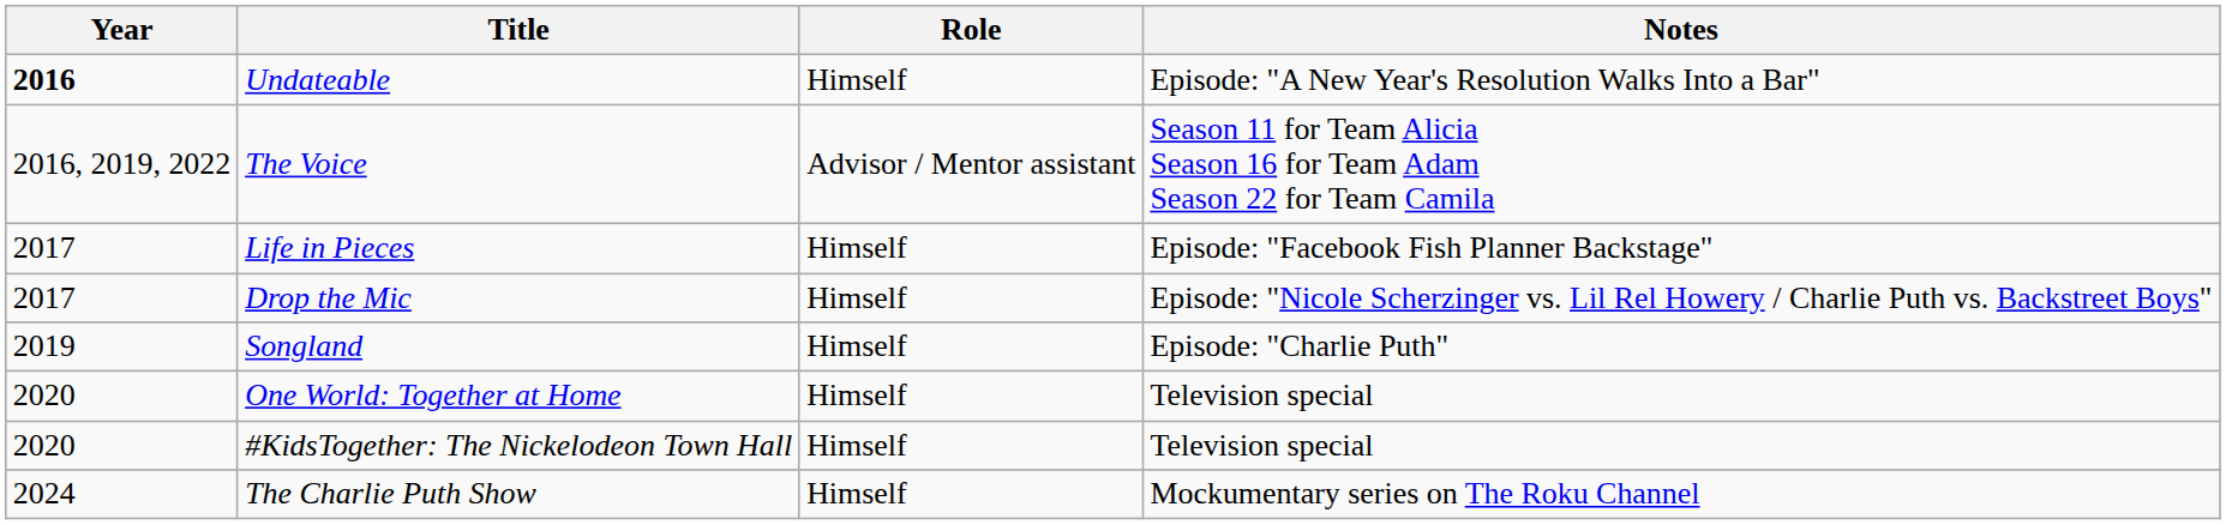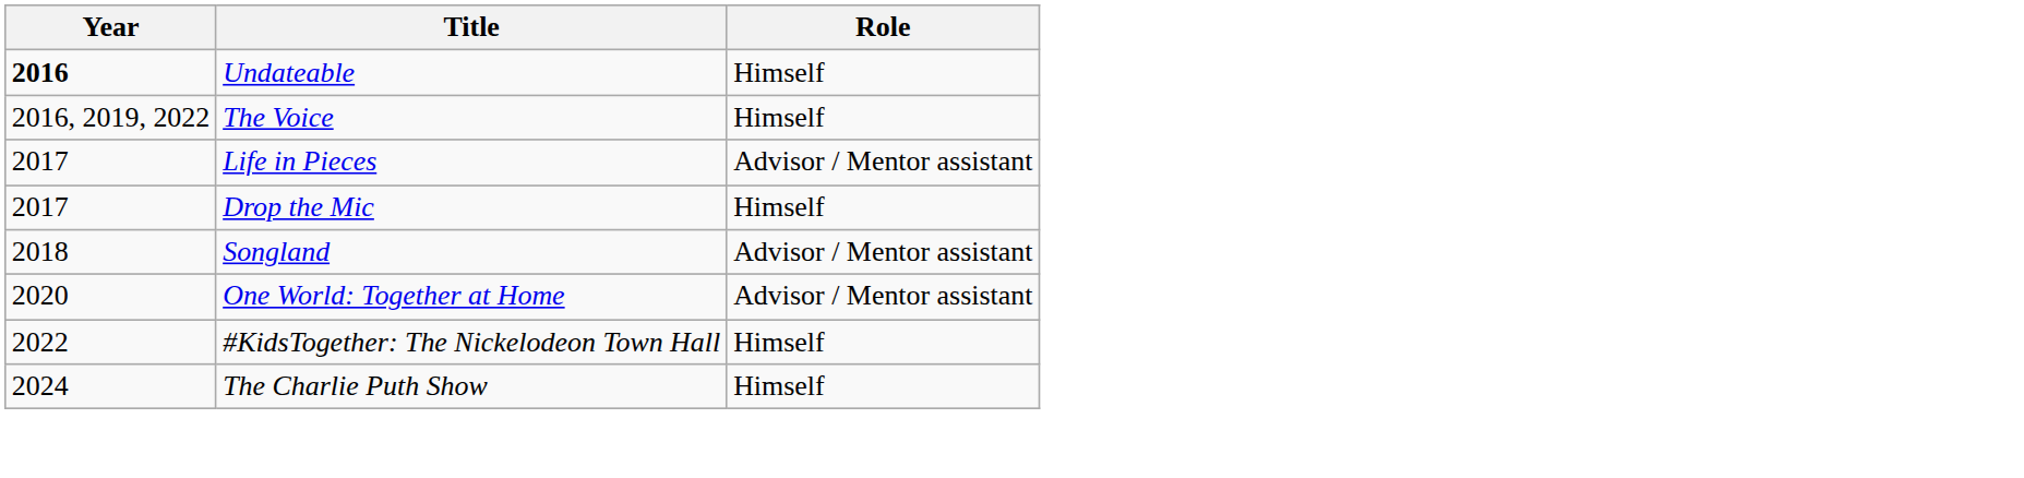- column: Notes | Episode: "A New Year's Resolution Walks Into a Bar" | Season 11 for Team Alicia Season 16 for Team Adam Season 22 for Team Camila | Episode: "Facebook Fish Planner Backstage" | Episode: "Nicole Scherzinger vs. Lil Rel Howery / Charlie Puth vs. Backstreet Boys" | Episode: "Charlie Puth" | Television special | Television special | Mockumentary series on The Roku Channel
The Voice | Role: Advisor / Mentor assistant -> Himself
Life in Pieces | Role: Himself -> Advisor / Mentor assistant
Songland | Year: 2019 -> 2018
Songland | Role: Himself -> Advisor / Mentor assistant
One World: Together at Home | Role: Himself -> Advisor / Mentor assistant
#KidsTogether: The Nickelodeon Town Hall | Year: 2020 -> 2022
